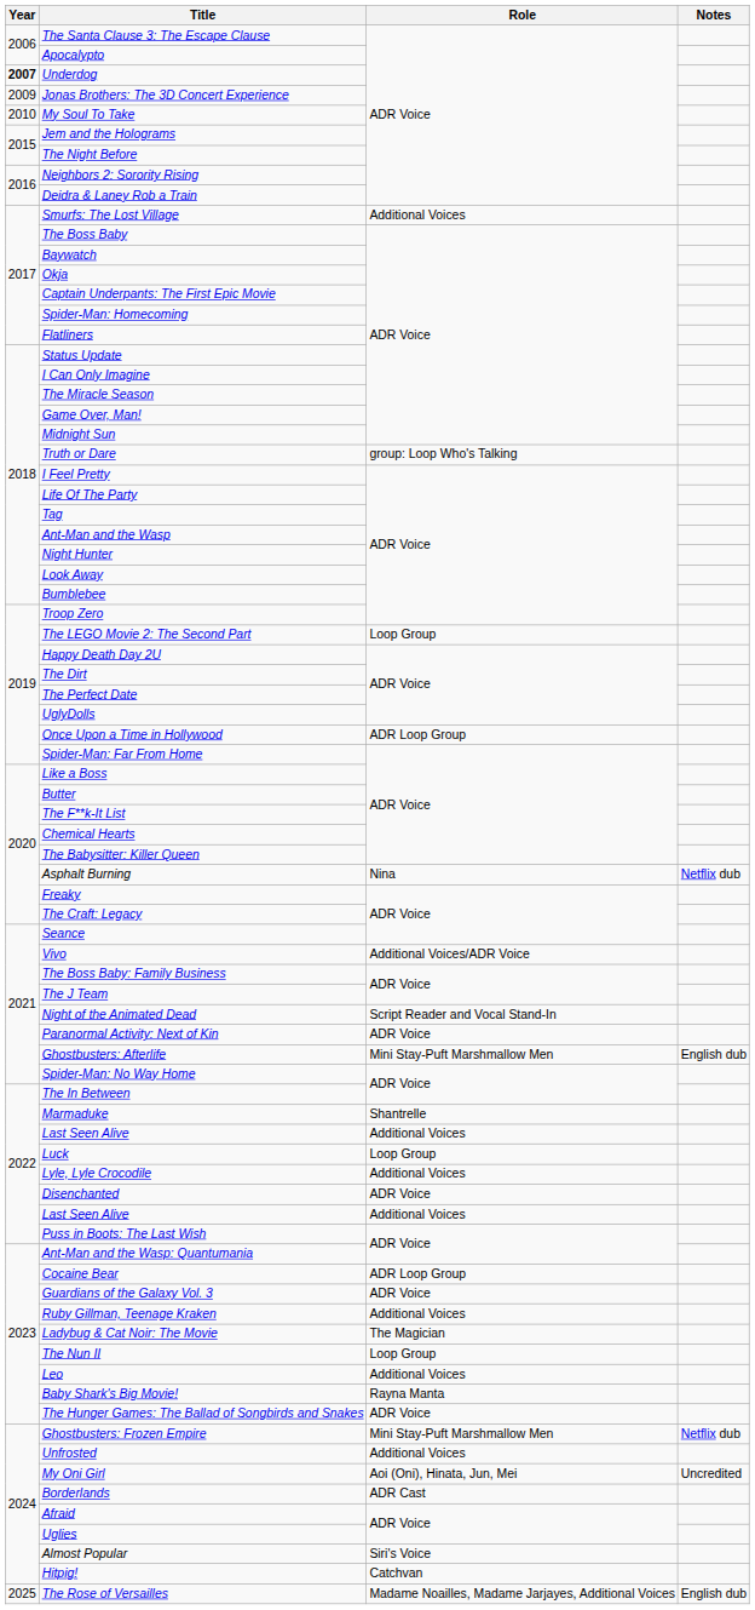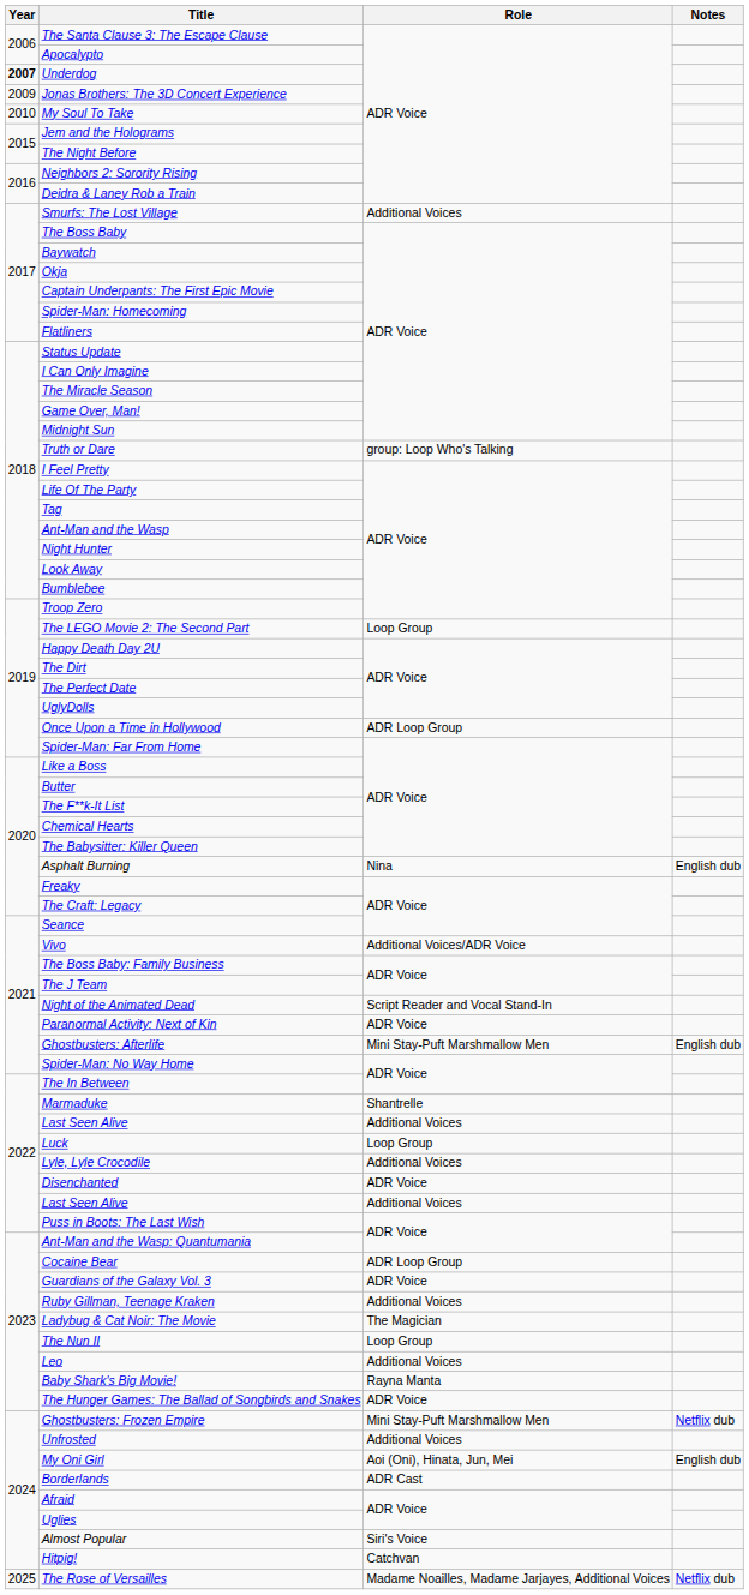Asphalt Burning | Notes: Netflix dub -> English dub
My Oni Girl | Notes: Uncredited -> English dub
The Rose of Versailles | Notes: English dub -> Netflix dub
